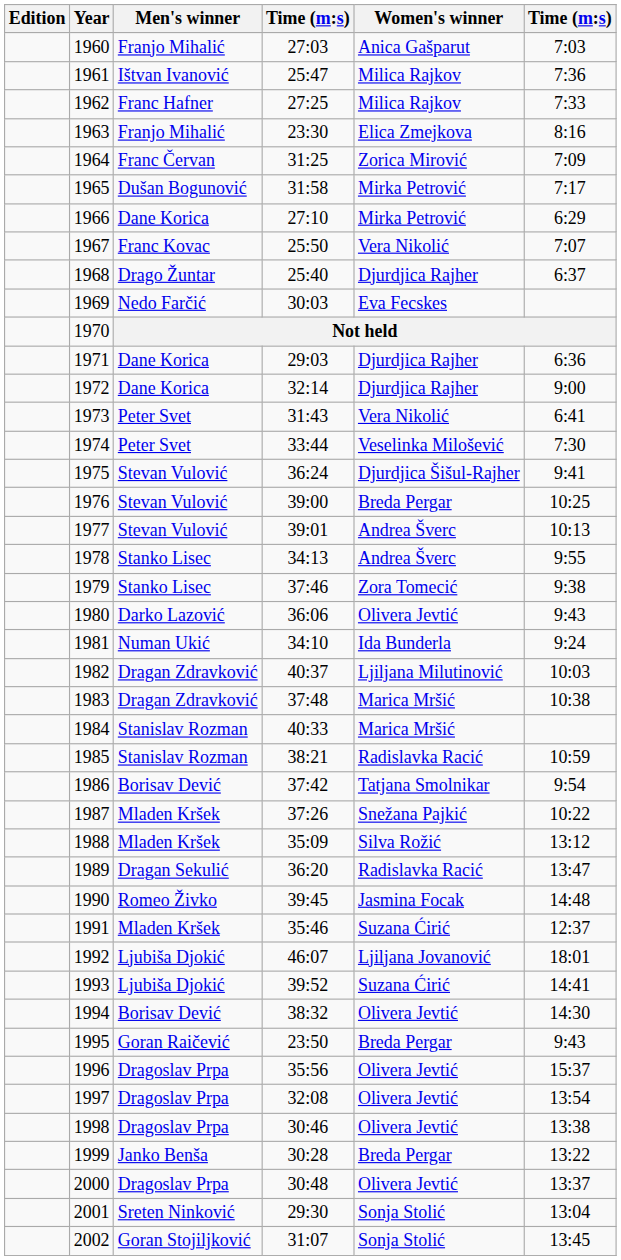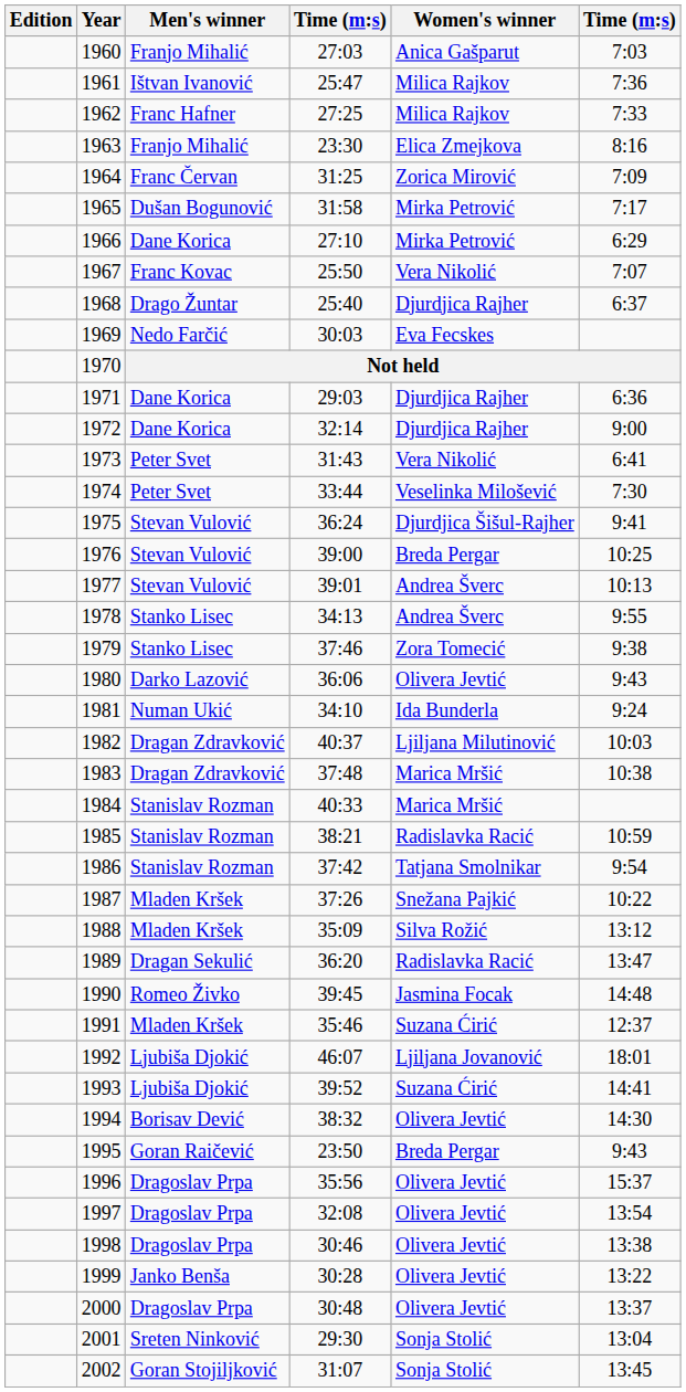1986 | Men's winner: Borisav Dević -> Stanislav Rozman
1999 | Women's winner: Breda Pergar -> Olivera Jevtić
